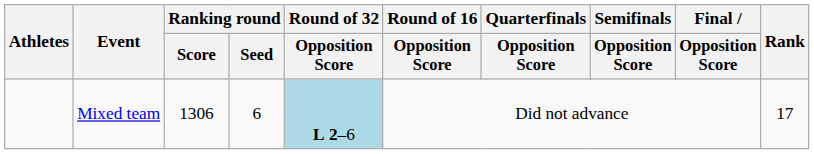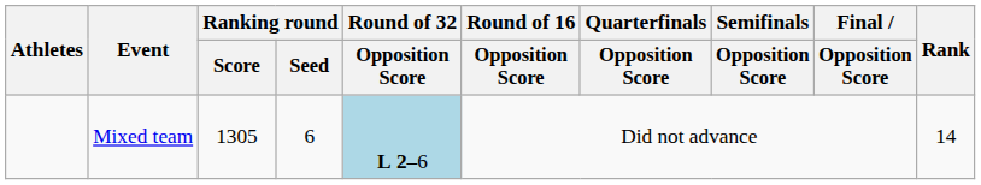Mixed team | Ranking round / Score: 1306 -> 1305
Mixed team | Rank: 17 -> 14
